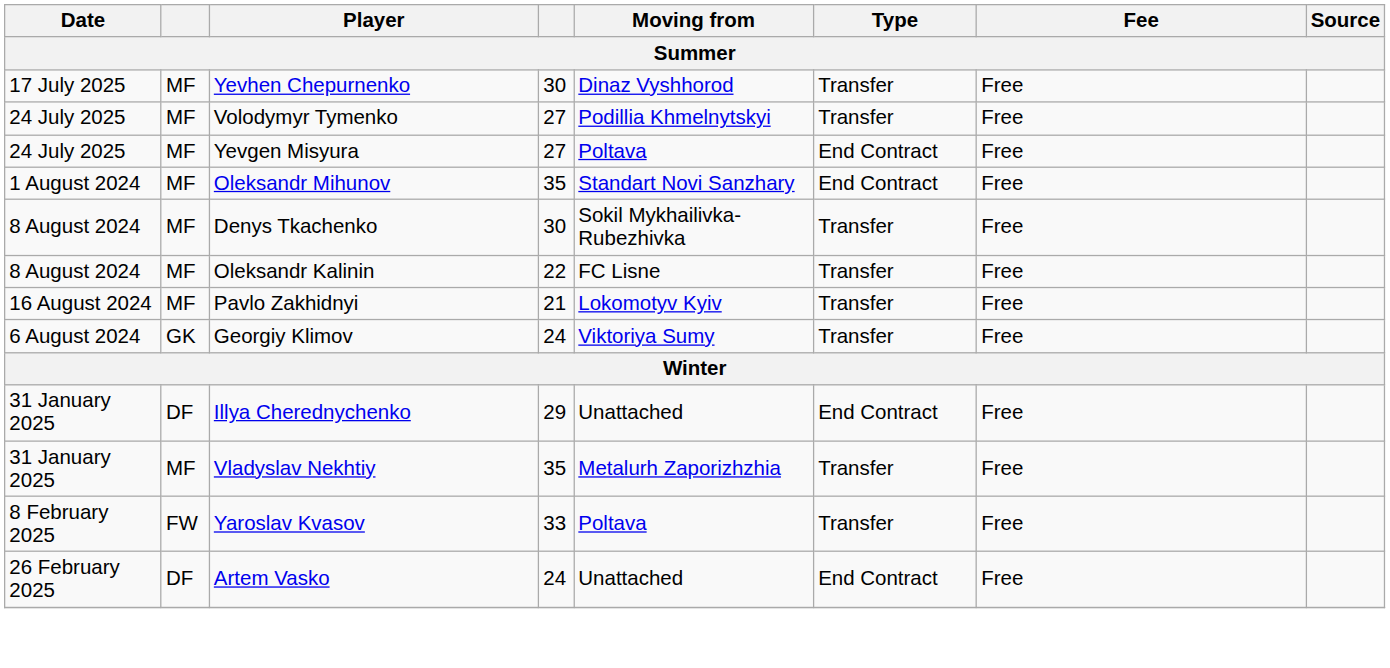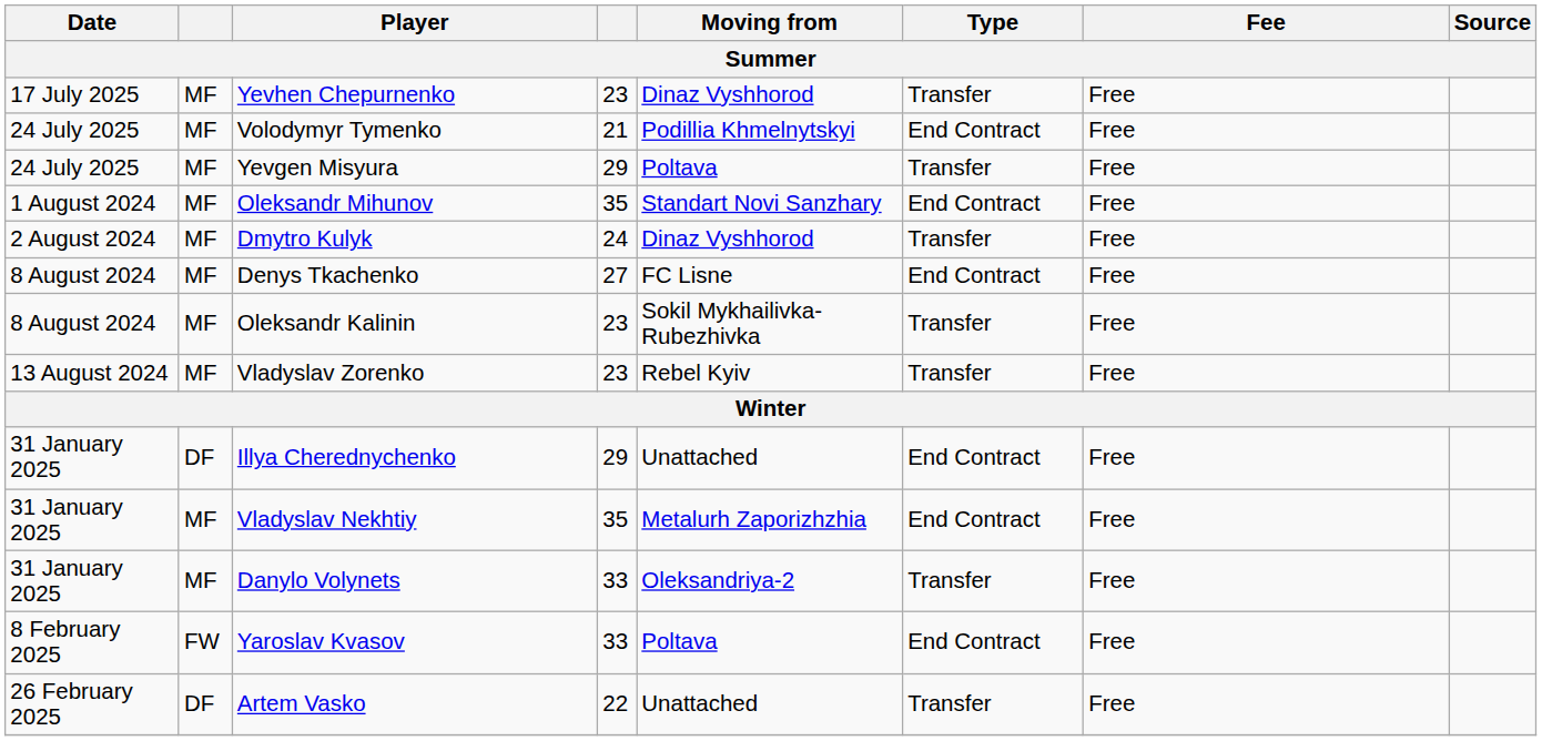Yevhen Chepurnenko | column 4: 30 -> 23
Volodymyr Tymenko | column 4: 27 -> 21
Volodymyr Tymenko | Type: Transfer -> End Contract
Yevgen Misyura | column 4: 27 -> 29
Yevgen Misyura | Type: End Contract -> Transfer
+ row: 2 August 2024 | MF | Dmytro Kulyk | 24 | Dinaz Vyshhorod | Transfer | Free
Denys Tkachenko | column 4: 30 -> 27
Denys Tkachenko | Moving from: Sokil Mykhailivka-Rubezhivka -> FC Lisne
Denys Tkachenko | Type: Transfer -> End Contract
Oleksandr Kalinin | column 4: 22 -> 23
Oleksandr Kalinin | Moving from: FC Lisne -> Sokil Mykhailivka-Rubezhivka
+ row: 13 August 2024 | MF | Vladyslav Zorenko | 23 | Rebel Kyiv | Transfer | Free
- row: 16 August 2024 | MF | Pavlo Zakhidnyi | 21 | Lokomotyv Kyiv | Transfer | Free
- row: 6 August 2024 | GK | Georgiy Klimov | 24 | Viktoriya Sumy | Transfer | Free
Vladyslav Nekhtiy | Type: Transfer -> End Contract
+ row: 31 January 2025 | MF | Danylo Volynets | 33 | Oleksandriya-2 | Transfer | Free
Yaroslav Kvasov | Type: Transfer -> End Contract
Artem Vasko | column 4: 24 -> 22
Artem Vasko | Type: End Contract -> Transfer
